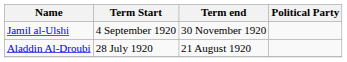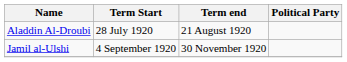rows swapped: Aladdin Al-Droubi <-> Jamil al-Ulshi
